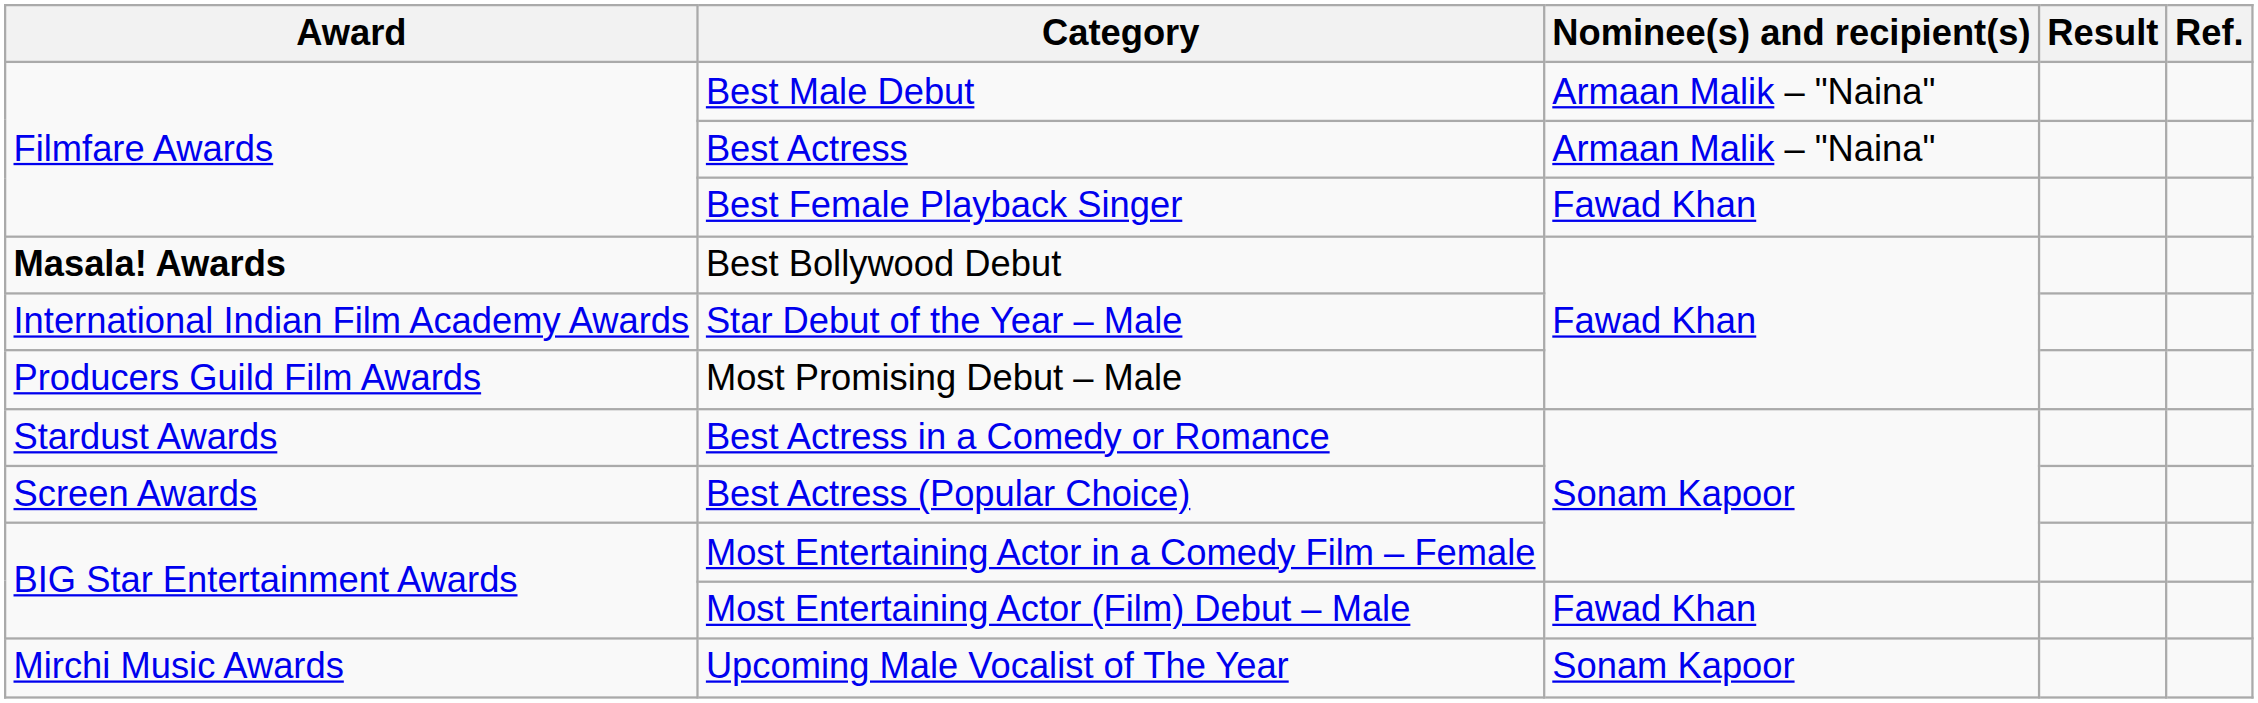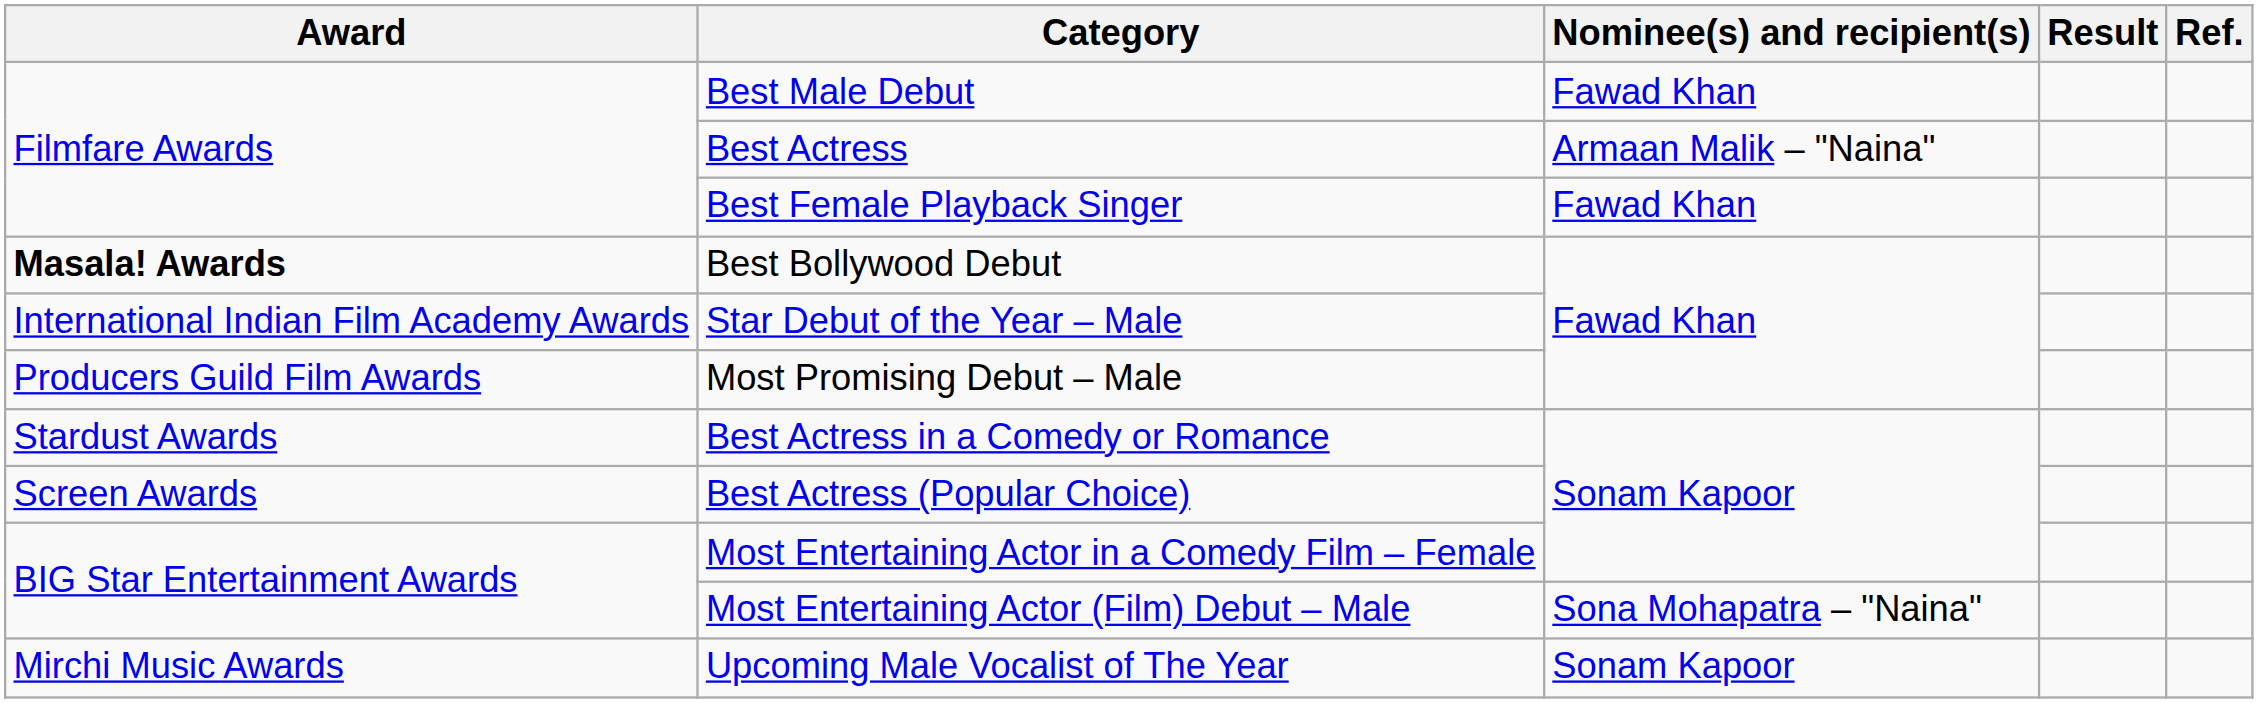Best Male Debut | Nominee(s) and recipient(s): Armaan Malik – "Naina" -> Fawad Khan
Most Entertaining Actor (Film) Debut – Male | Nominee(s) and recipient(s): Fawad Khan -> Sona Mohapatra – "Naina"
